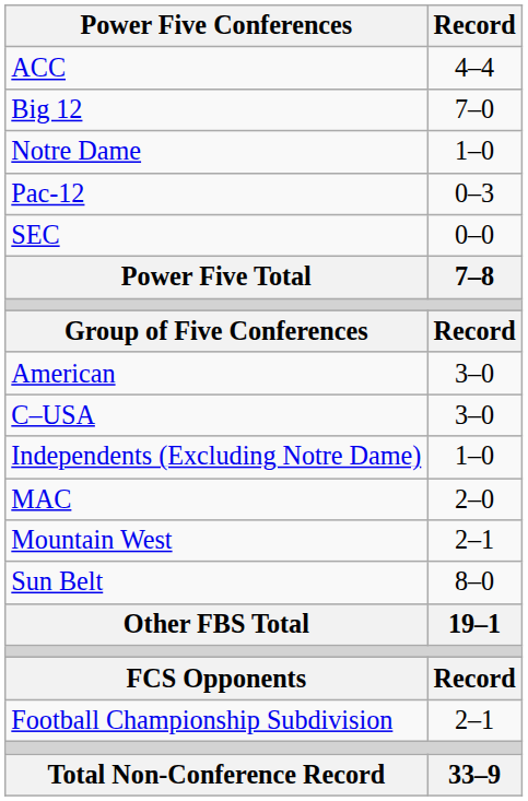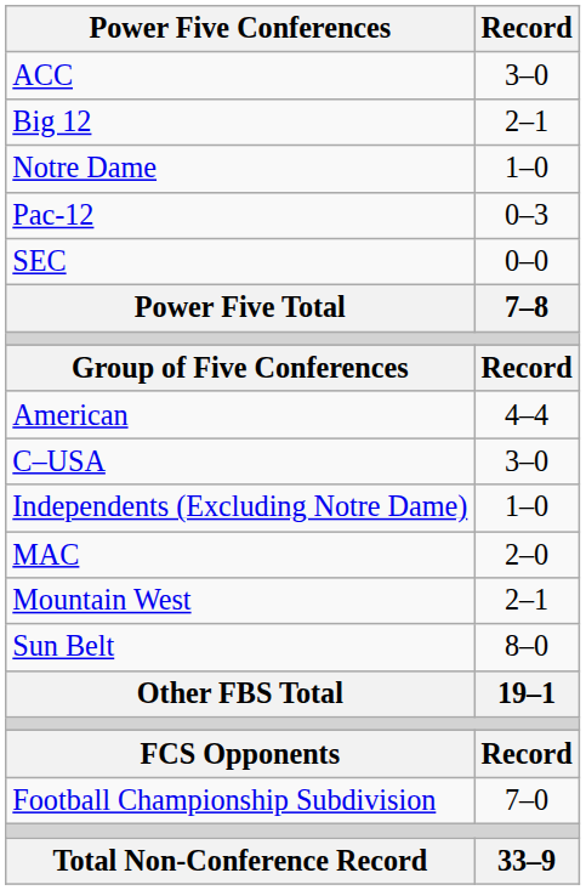ACC | Record: 4–4 -> 3–0
Big 12 | Record: 7–0 -> 2–1
American | Record: 3–0 -> 4–4
Football Championship Subdivision | Record: 2–1 -> 7–0
